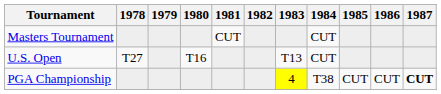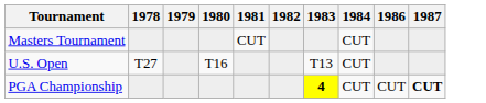- column: 1985 | CUT
PGA Championship | 1983: normal -> bold
PGA Championship | 1984: T38 -> CUT
